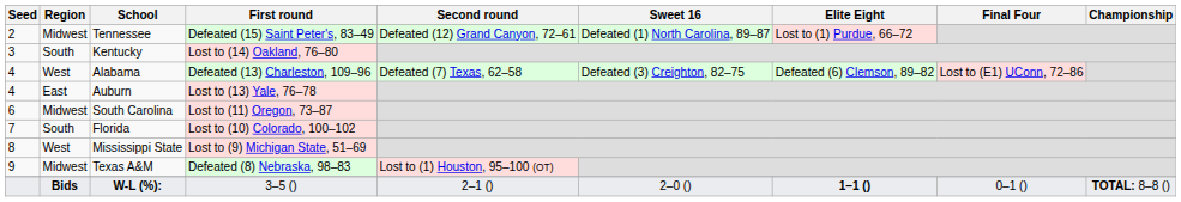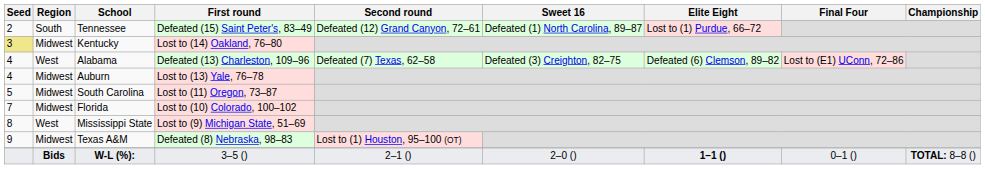Tennessee | Region: Midwest -> South
Kentucky | Seed: no background -> khaki background
Kentucky | Region: South -> Midwest
Auburn | Region: East -> Midwest
South Carolina | Seed: 6 -> 5
Florida | Region: South -> Midwest
